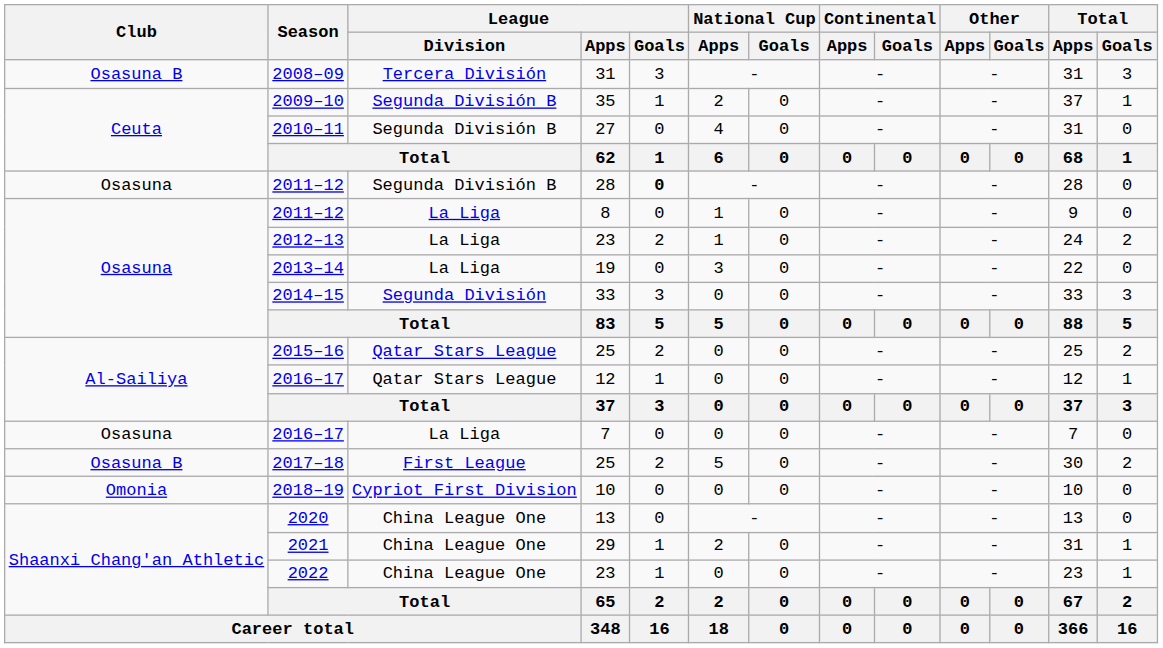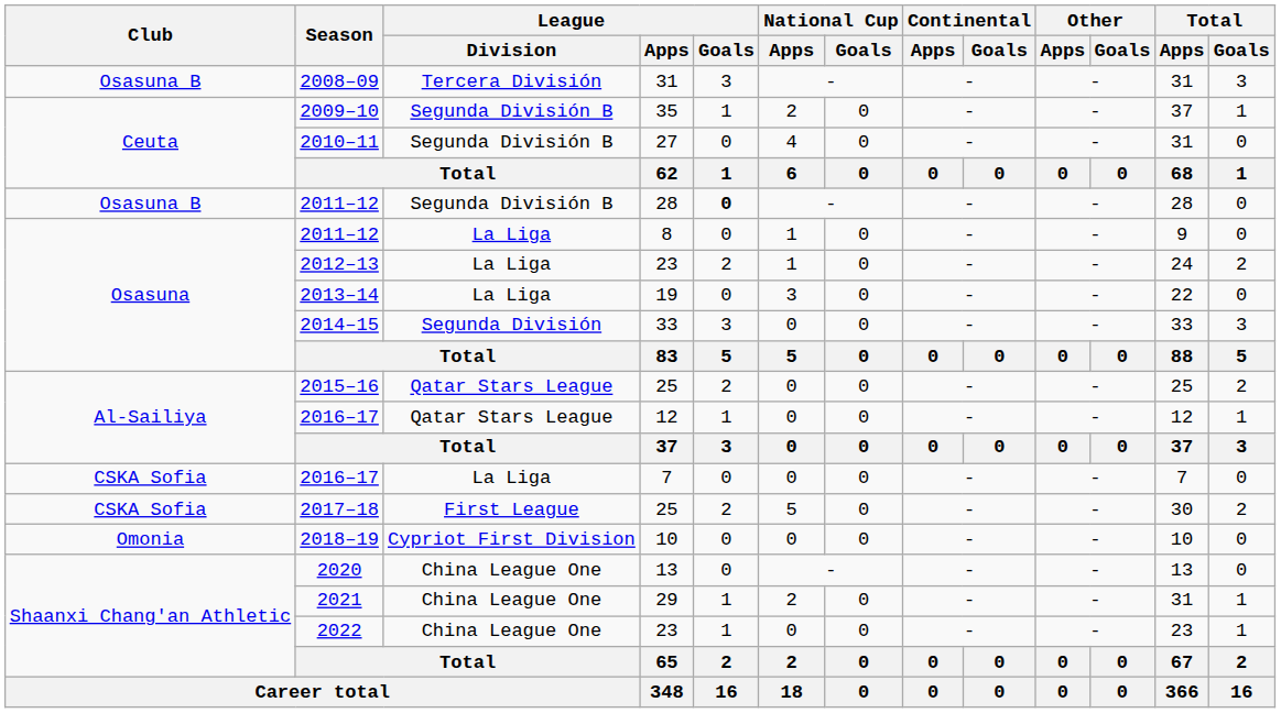2011–12 / 28 | Club: Osasuna -> Osasuna B
2016–17 / 7 | Club: Osasuna -> CSKA Sofia
2017–18 | Club: Osasuna B -> CSKA Sofia
